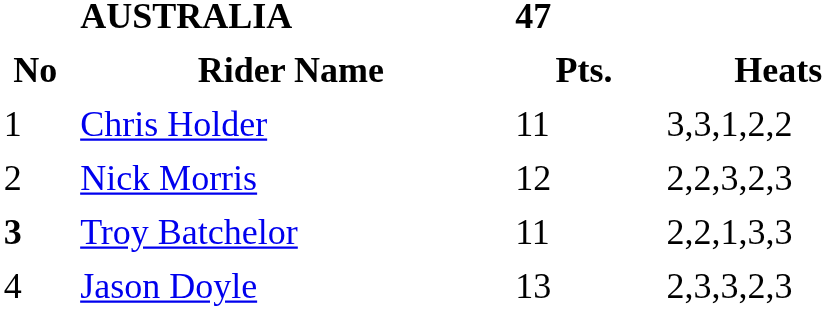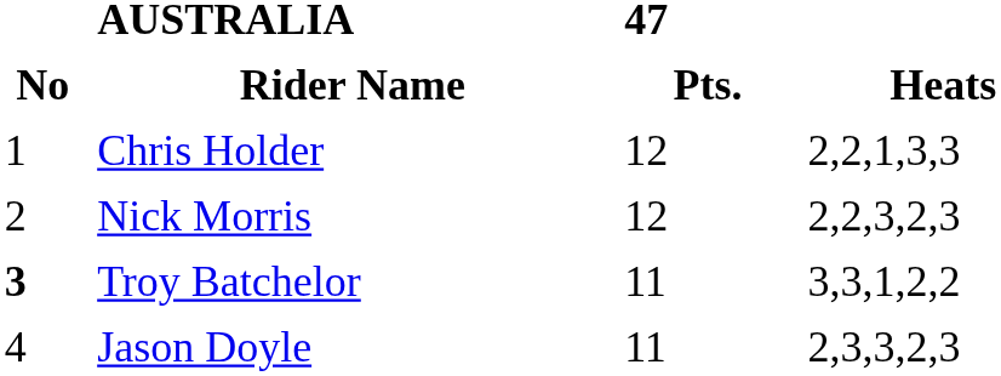Chris Holder | 47 / Pts.: 11 -> 12
Chris Holder | Heats: 3,3,1,2,2 -> 2,2,1,3,3
Troy Batchelor | Heats: 2,2,1,3,3 -> 3,3,1,2,2
Jason Doyle | 47 / Pts.: 13 -> 11
